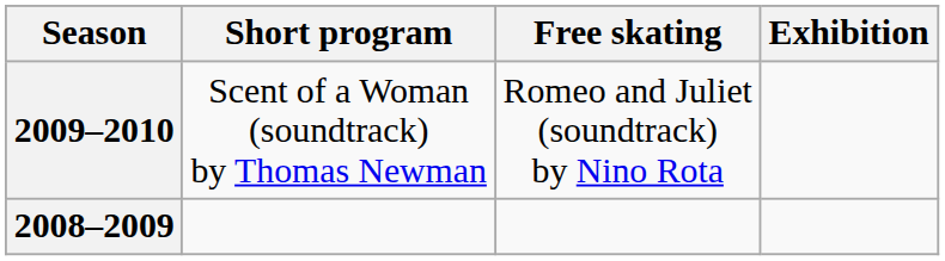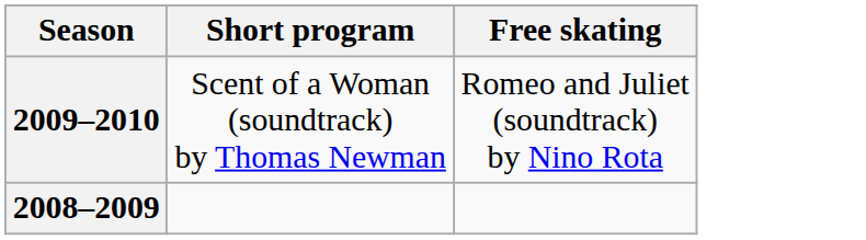- column: Exhibition
